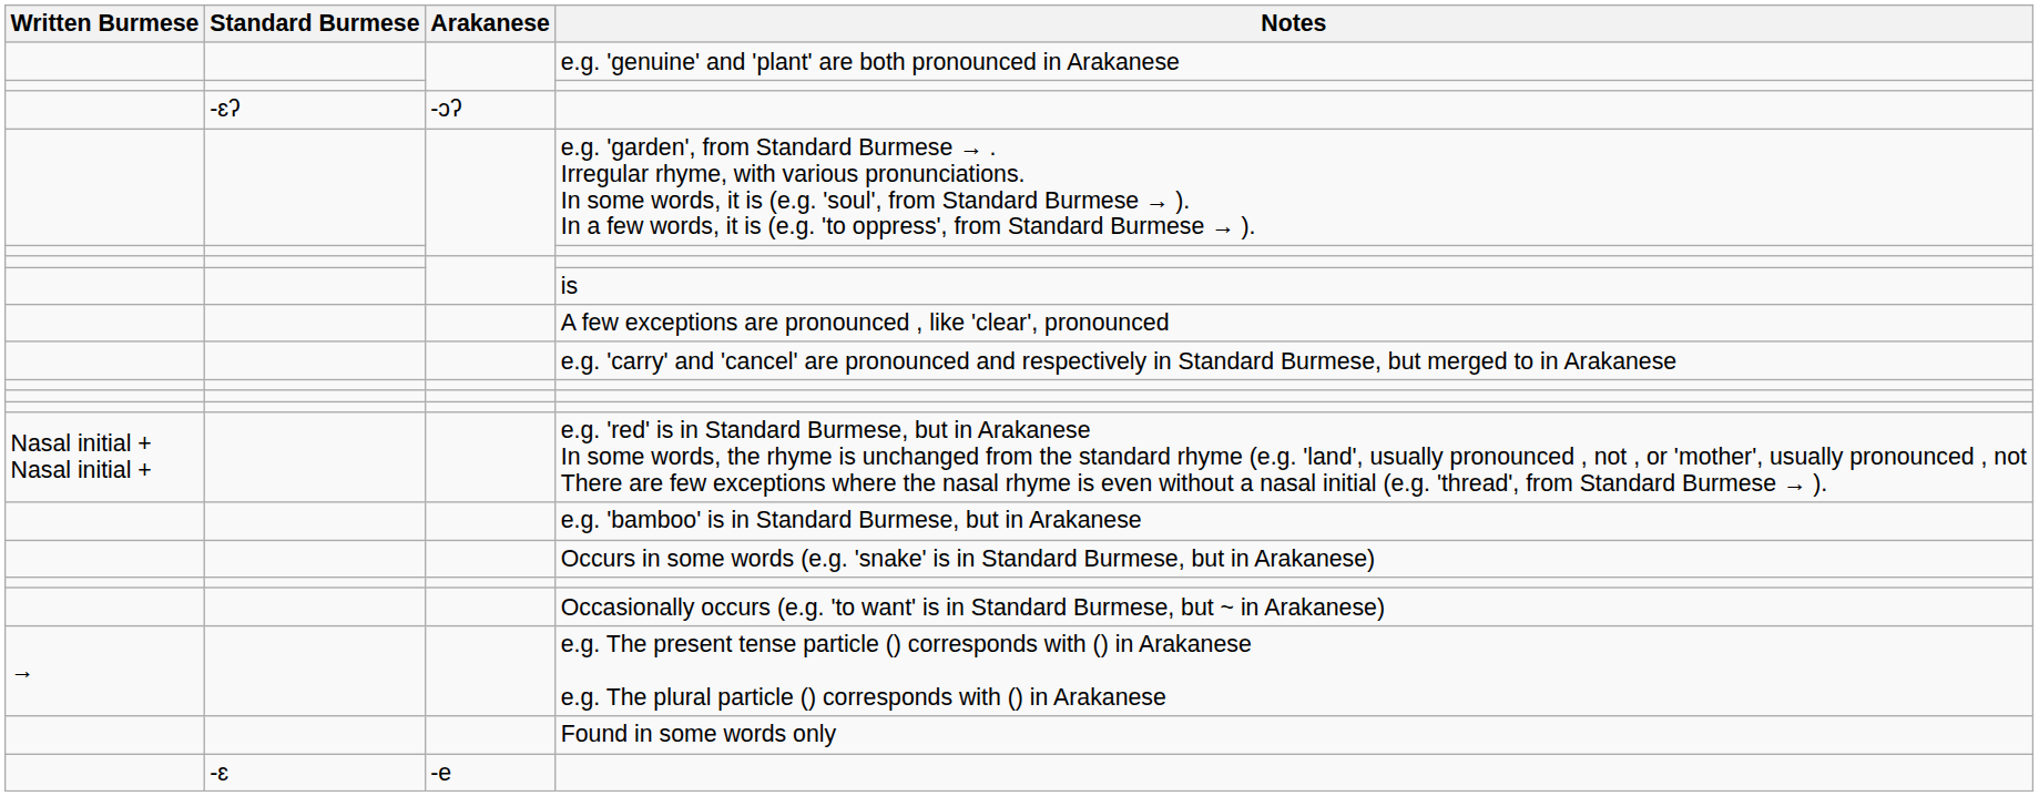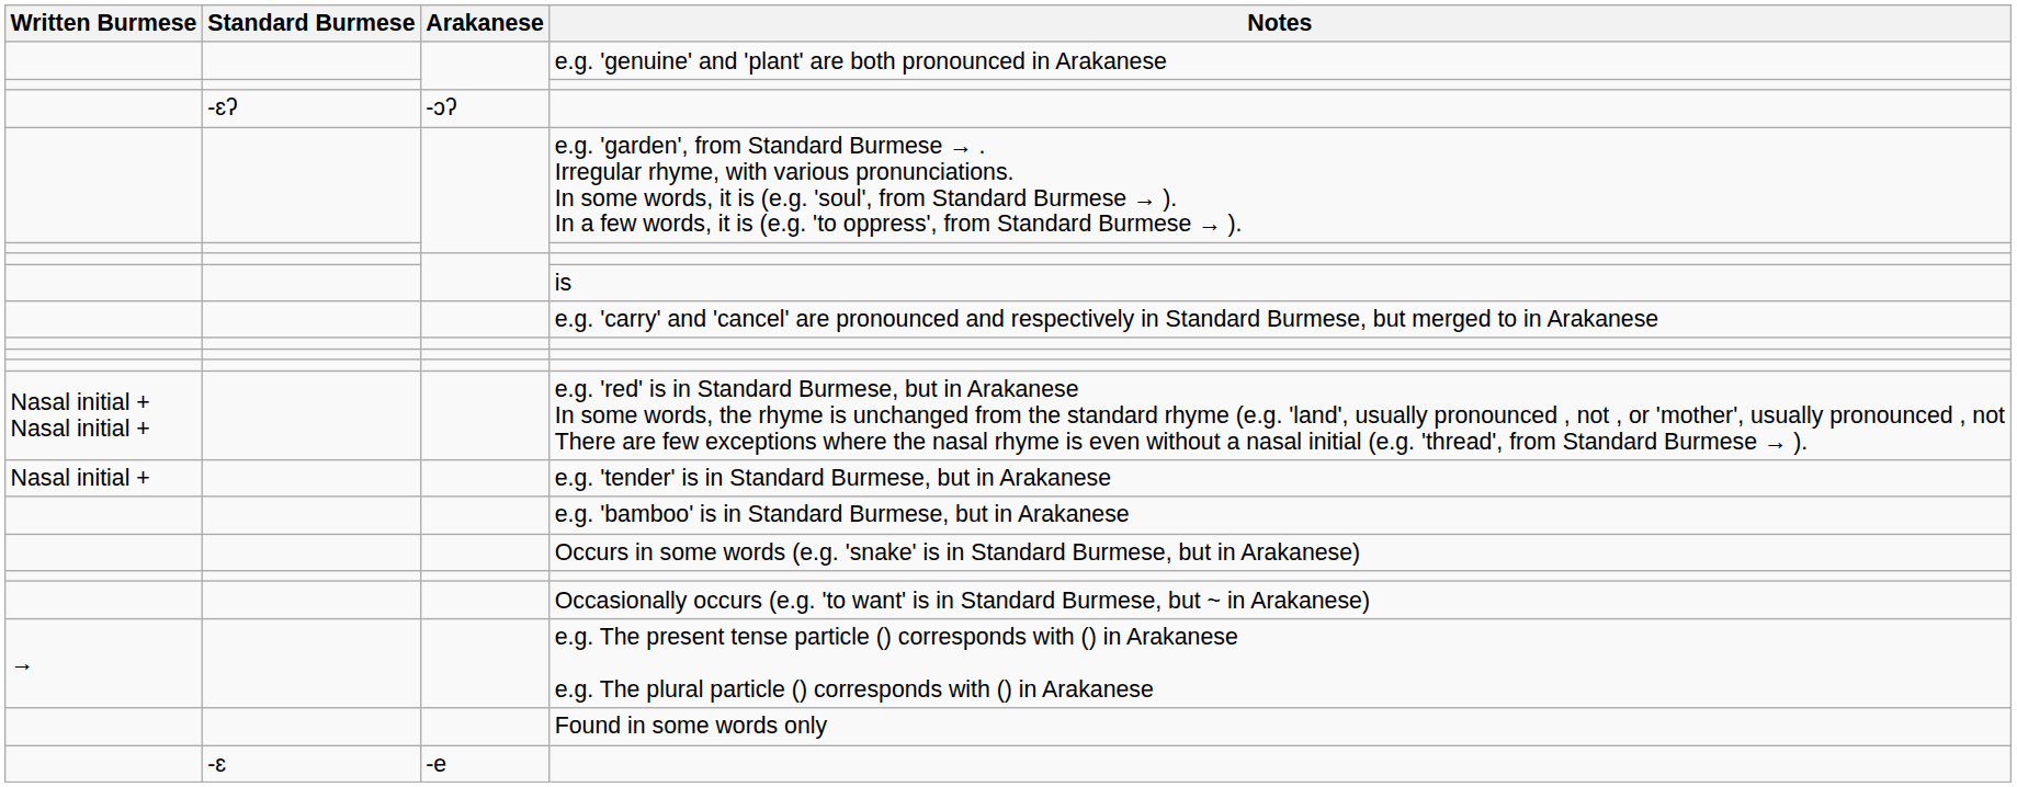- row: A few exceptions are pronounced , like 'clear', pronounced
+ row: Nasal initial + | e.g. 'tender' is in Standard Burmese, but in Arakanese
